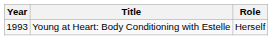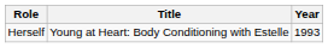columns swapped: Year <-> Role
